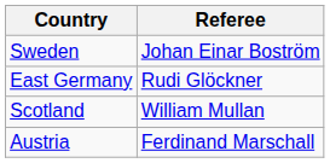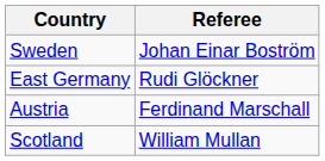rows swapped: Austria <-> Scotland
